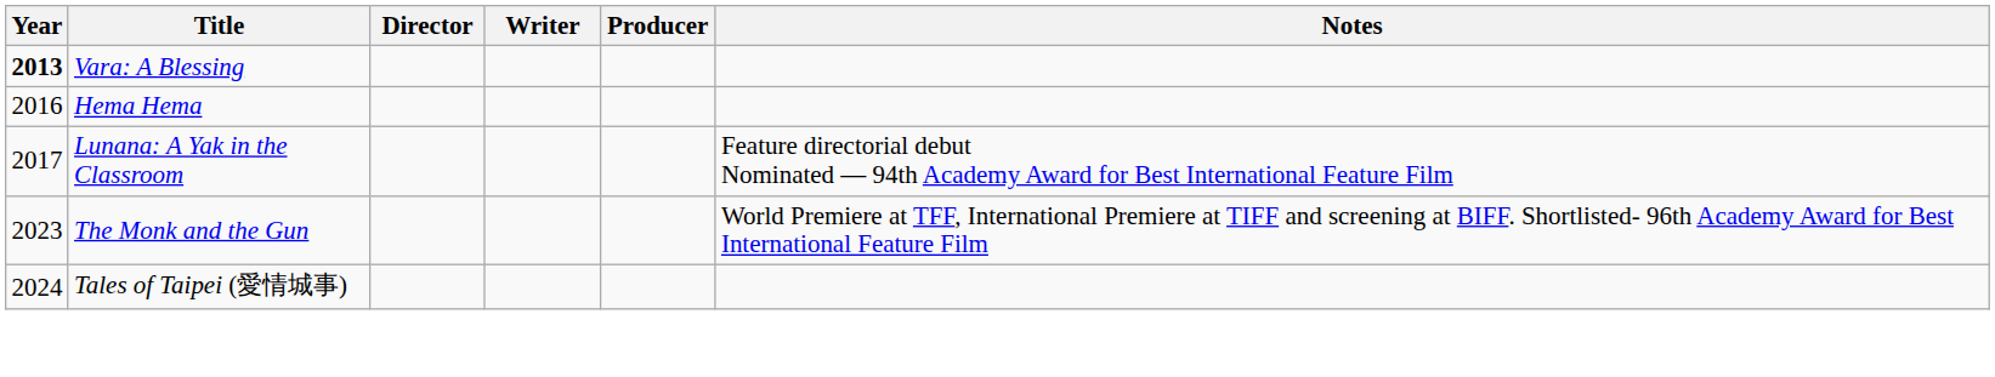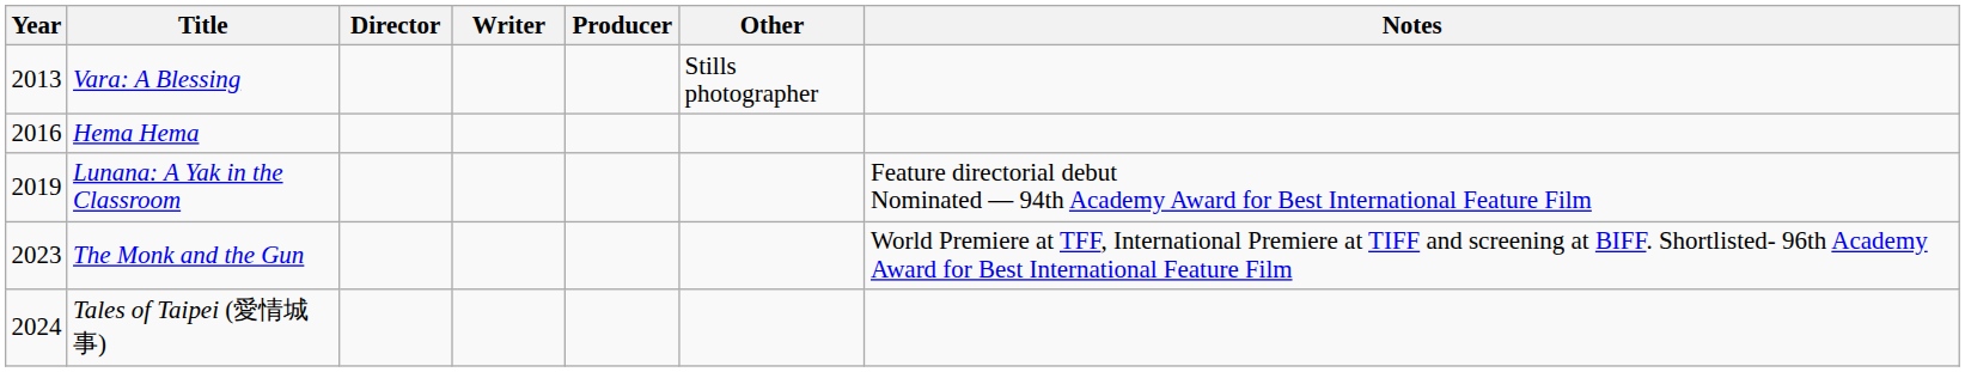+ column: Other | Stills photographer
Vara: A Blessing | Year: bold -> normal
Lunana: A Yak in the Classroom | Year: 2017 -> 2019
